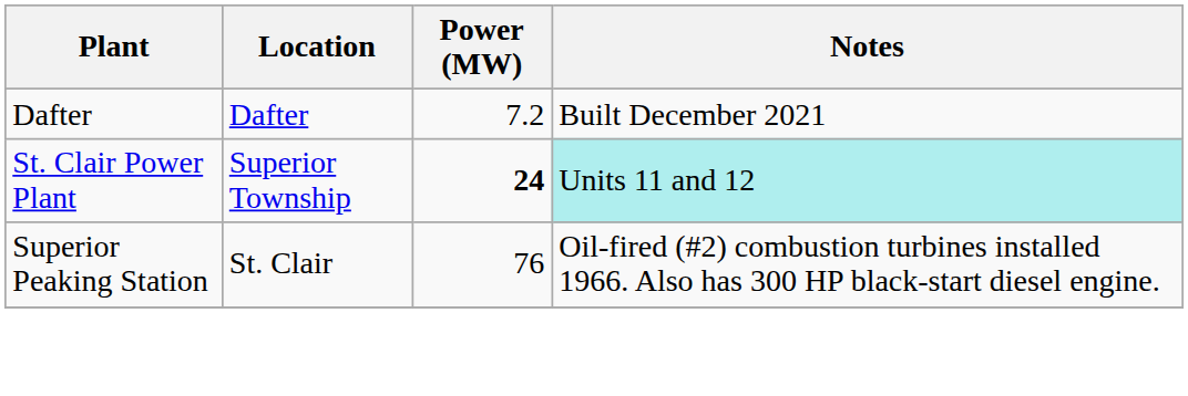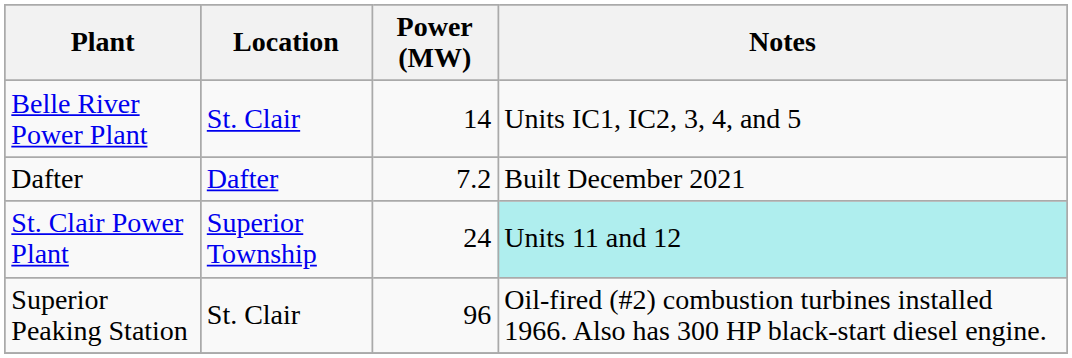+ row: Belle River Power Plant | St. Clair | 14 | Units IC1, IC2, 3, 4, and 5
St. Clair Power Plant | Power (MW): bold -> normal
Superior Peaking Station | Power (MW): 76 -> 96
